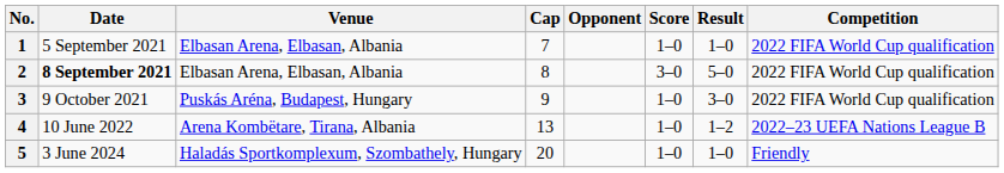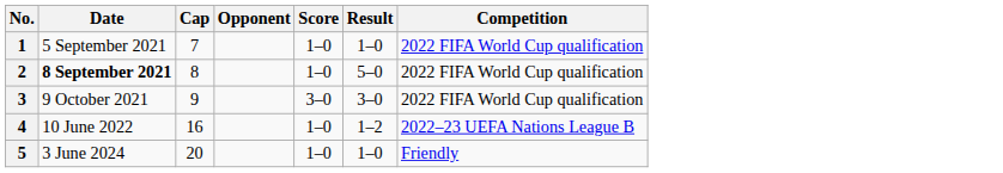- column: Venue | Elbasan Arena, Elbasan, Albania | Elbasan Arena, Elbasan, Albania | Puskás Aréna, Budapest, Hungary | Arena Kombëtare, Tirana, Albania | Haladás Sportkomplexum, Szombathely, Hungary
2 | Score: 3–0 -> 1–0
3 | Score: 1–0 -> 3–0
4 | Cap: 13 -> 16
